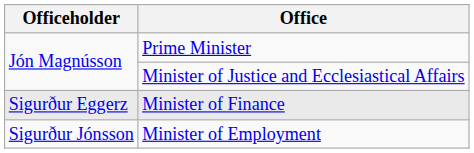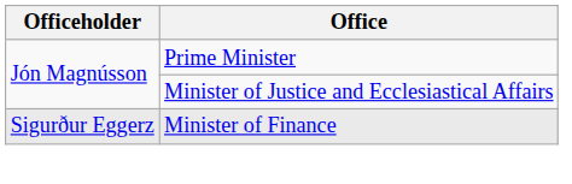- row: Sigurður Jónsson | Minister of Employment
